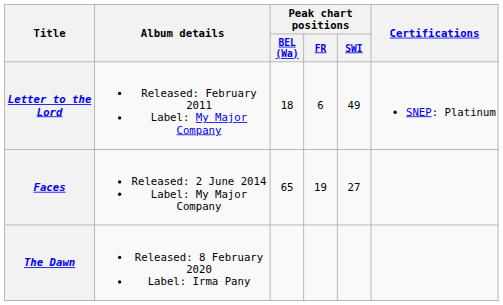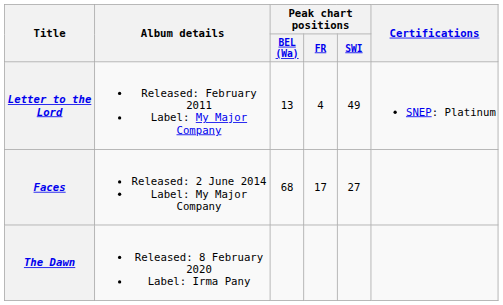Letter to the Lord | Peak chart positions / BEL (Wa): 18 -> 13
Letter to the Lord | Peak chart positions / FR: 6 -> 4
Faces | Peak chart positions / BEL (Wa): 65 -> 68
Faces | Peak chart positions / FR: 19 -> 17
